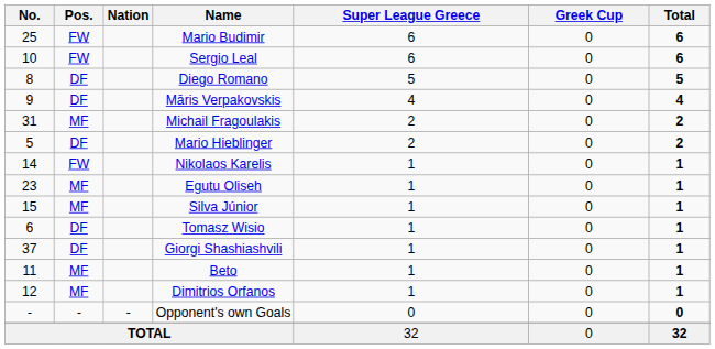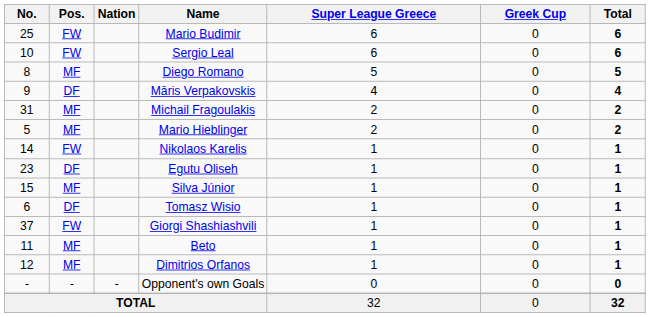Diego Romano | Pos.: DF -> MF
Mario Hieblinger | Pos.: DF -> MF
Egutu Oliseh | Pos.: MF -> DF
Giorgi Shashiashvili | Pos.: DF -> FW
